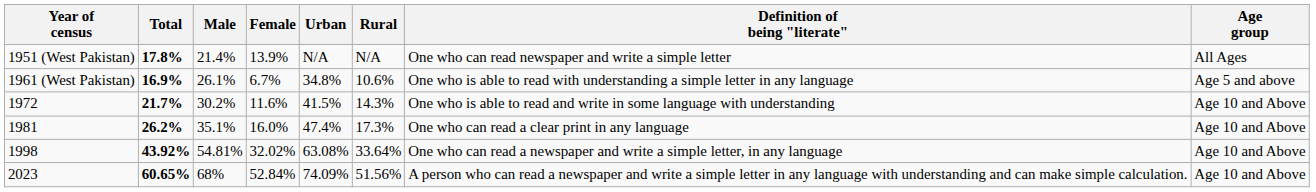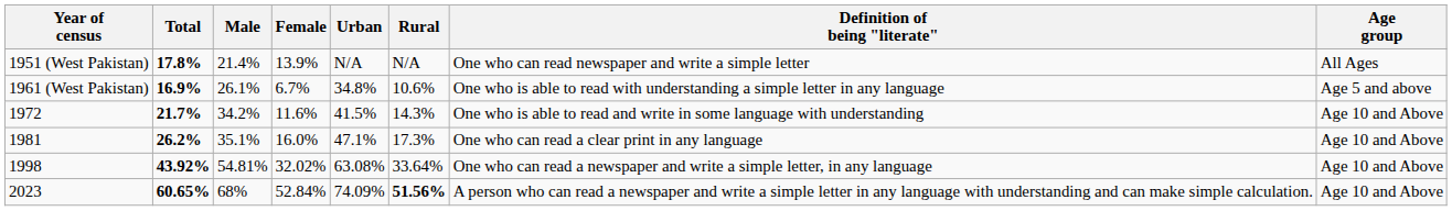1972 | Male: 30.2% -> 34.2%
1981 | Urban: 47.4% -> 47.1%
2023 | Rural: normal -> bold
